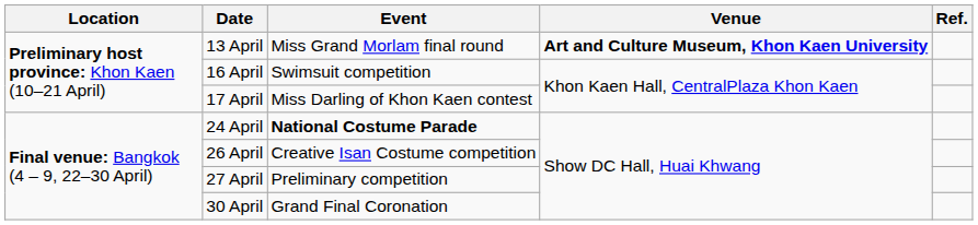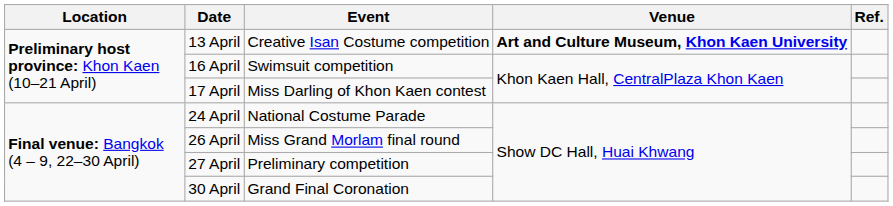13 April | Event: Miss Grand Morlam final round -> Creative Isan Costume competition
24 April | Event: bold -> normal
26 April | Event: Creative Isan Costume competition -> Miss Grand Morlam final round
